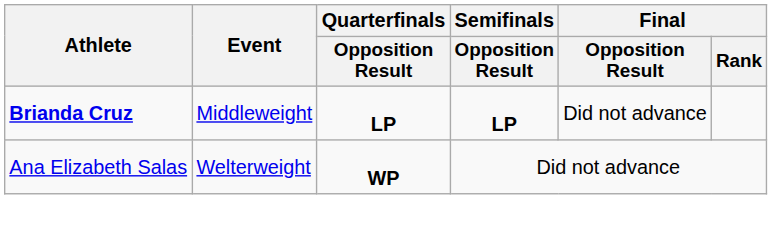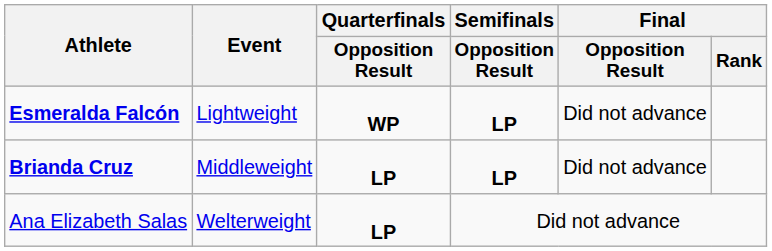+ row: Esmeralda Falcón | Lightweight | WP | LP | Did not advance
Ana Elizabeth Salas | Quarterfinals / Opposition Result: WP -> LP
